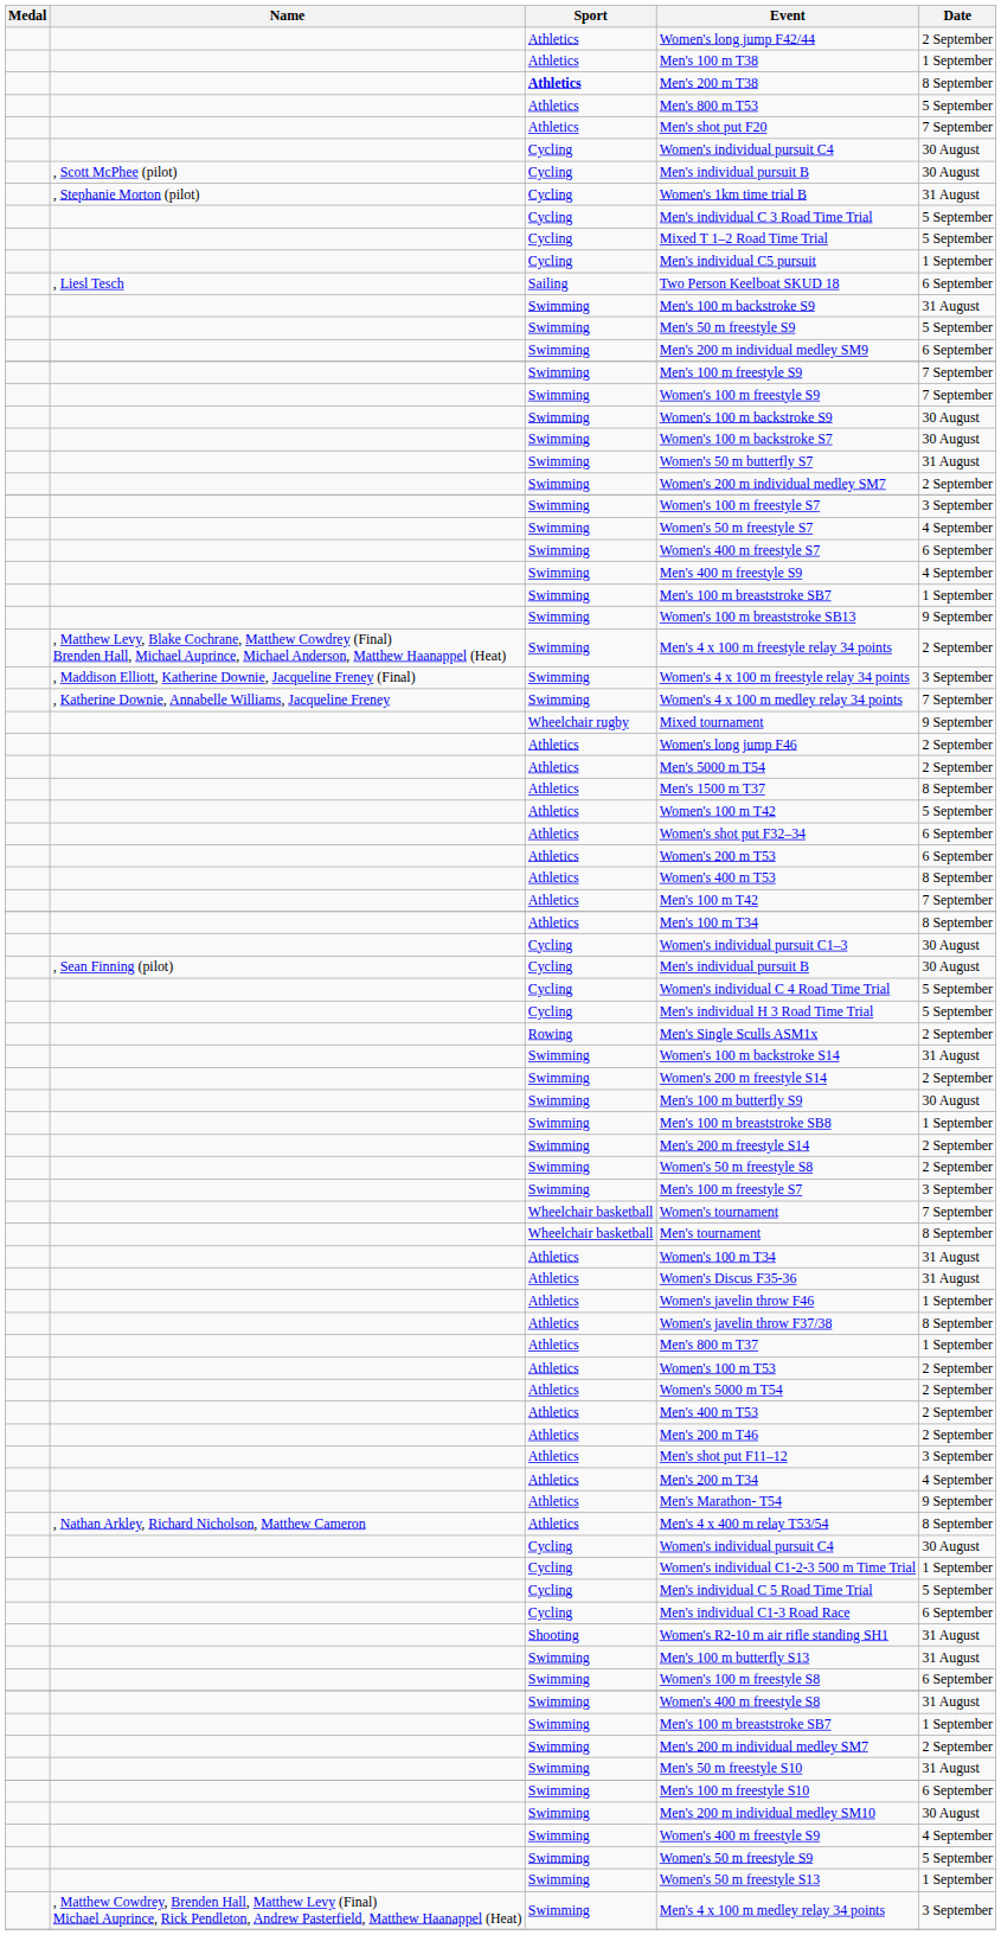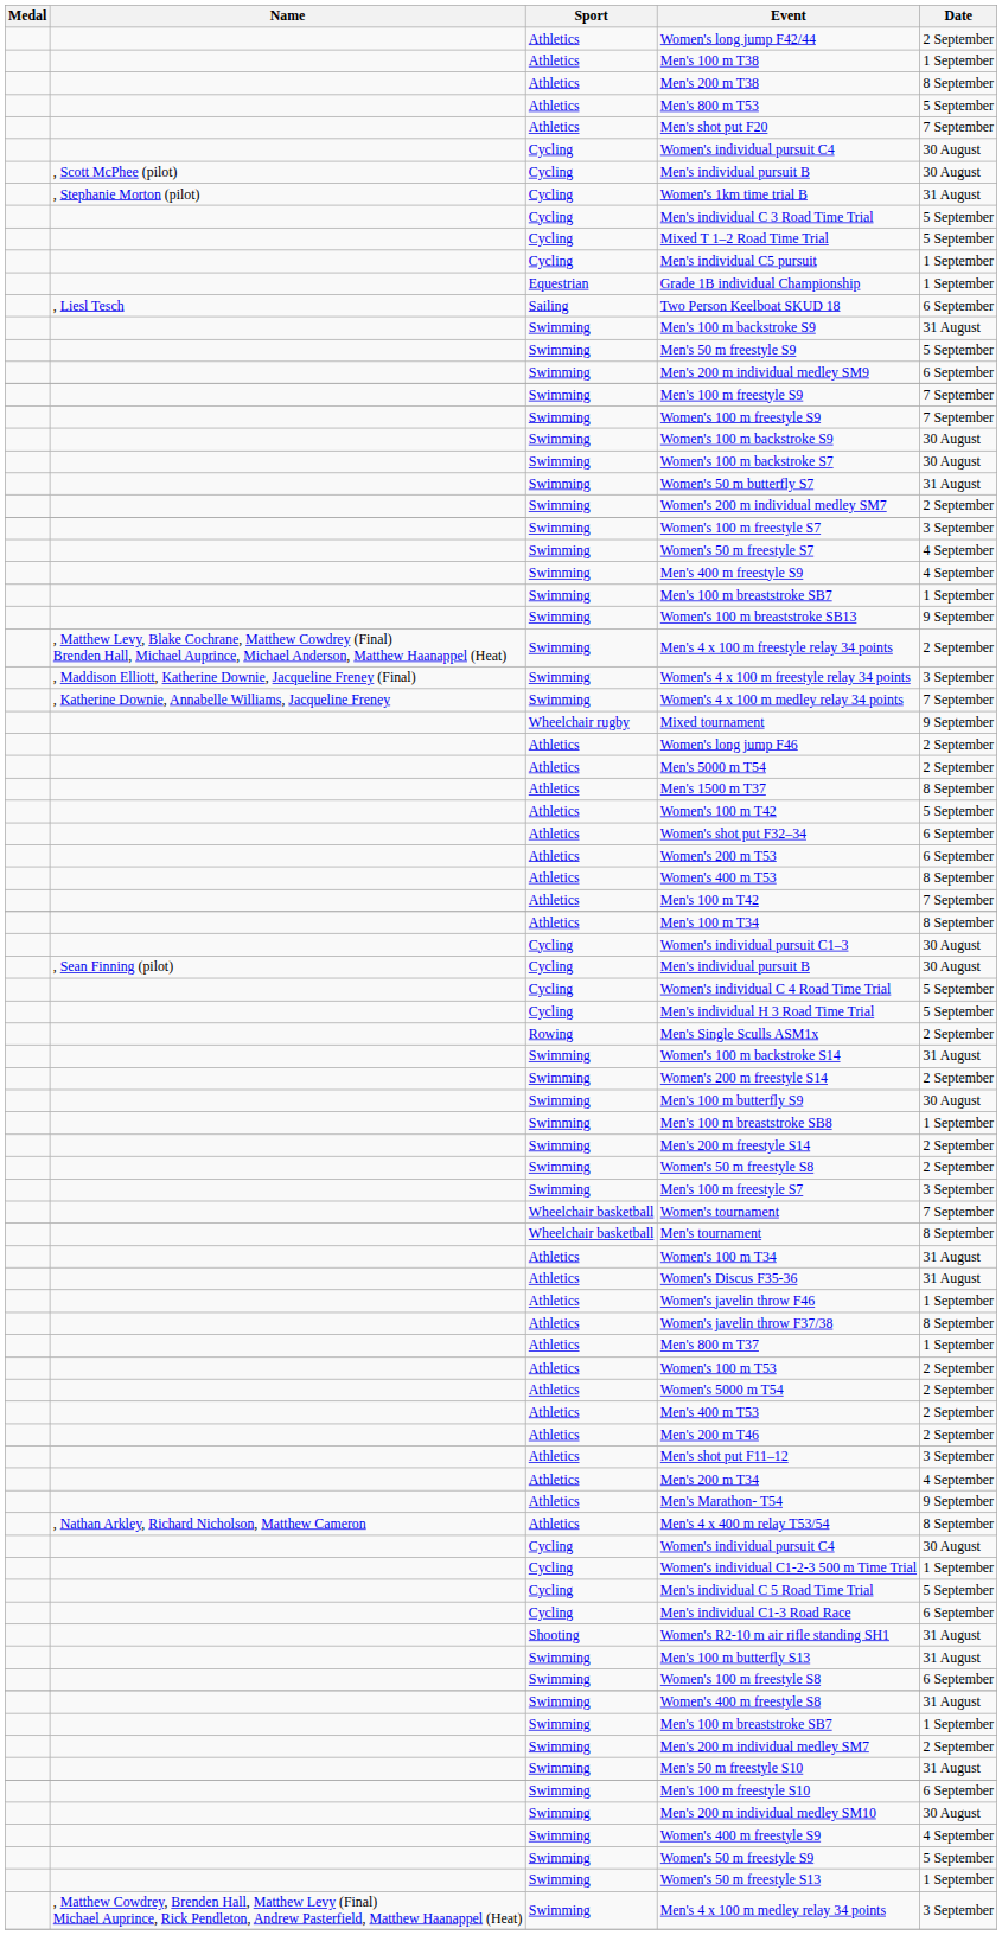Men's 200 m T38 | Sport: bold -> normal
+ row: Equestrian | Grade 1B individual Championship | 1 September
- row: Swimming | Women's 400 m freestyle S7 | 6 September
